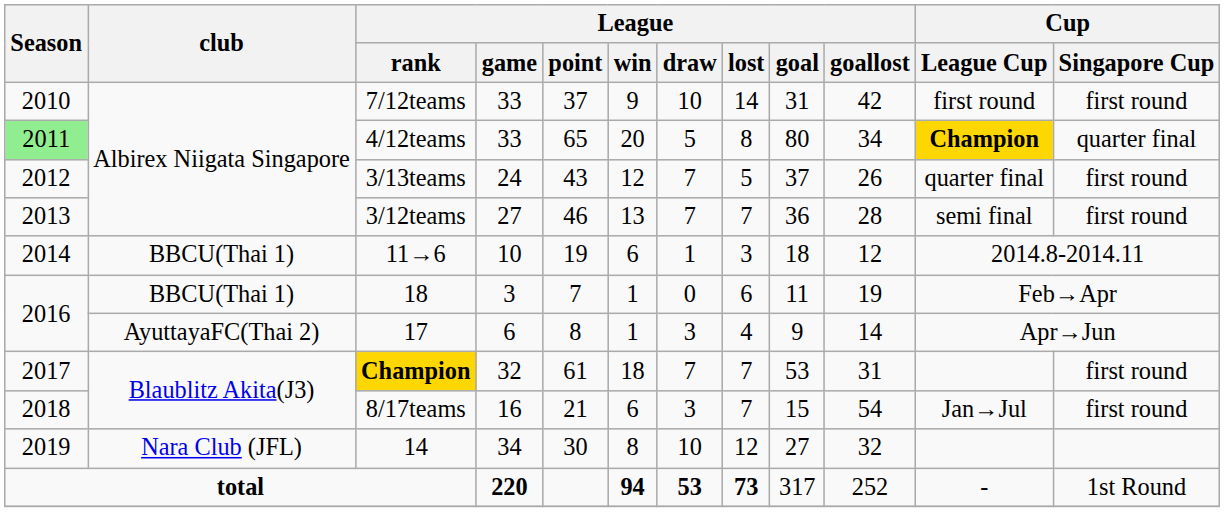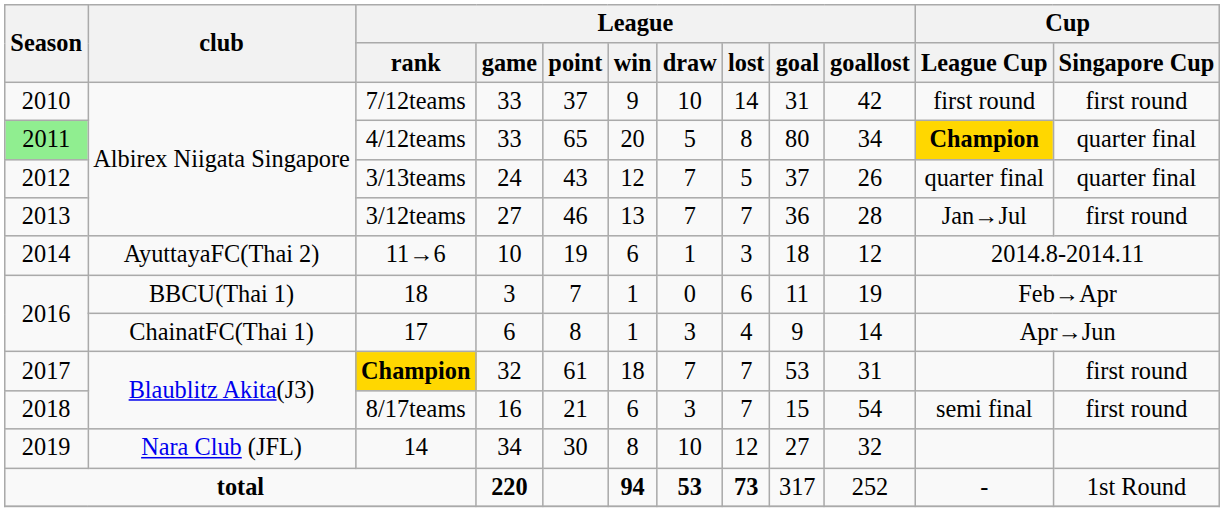3/13teams | Cup / Singapore Cup: first round -> quarter final
3/12teams | Cup / League Cup: semi final -> Jan→Jul
11→6 | club: BBCU(Thai 1) -> AyuttayaFC(Thai 2)
17 | club: AyuttayaFC(Thai 2) -> ChainatFC(Thai 1)
8/17teams | Cup / League Cup: Jan→Jul -> semi final
